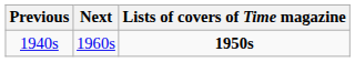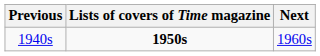columns swapped: Lists of covers of Time magazine <-> Next
